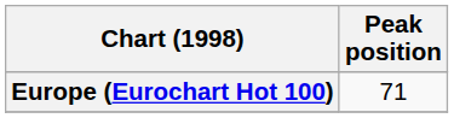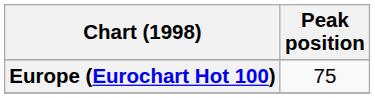Europe (Eurochart Hot 100) | Peak position: 71 -> 75
